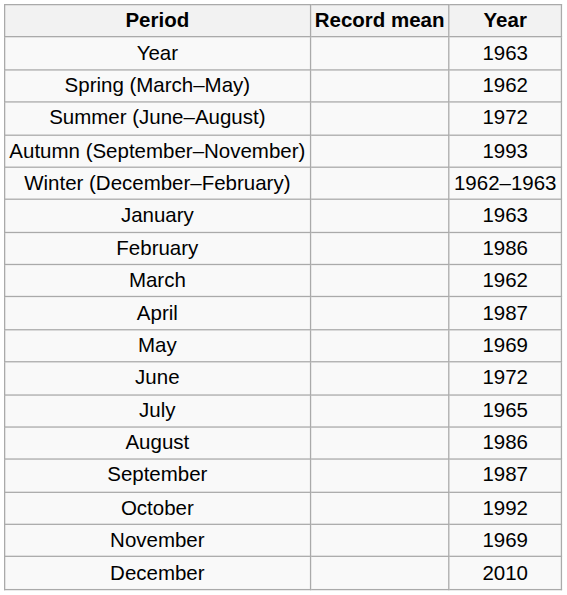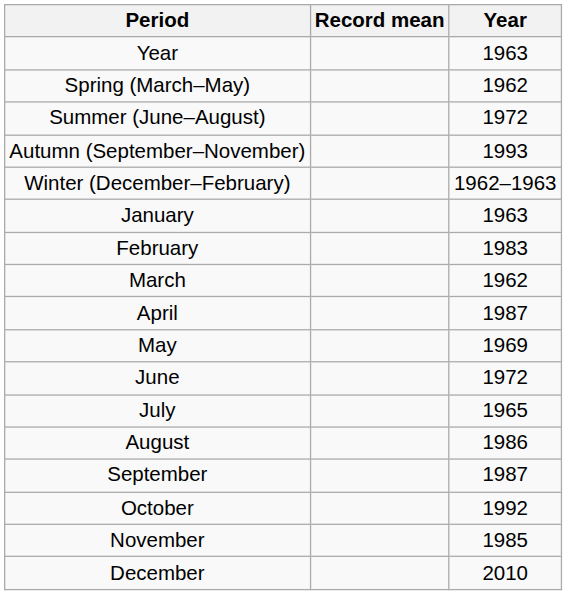February | Year: 1986 -> 1983
November | Year: 1969 -> 1985
